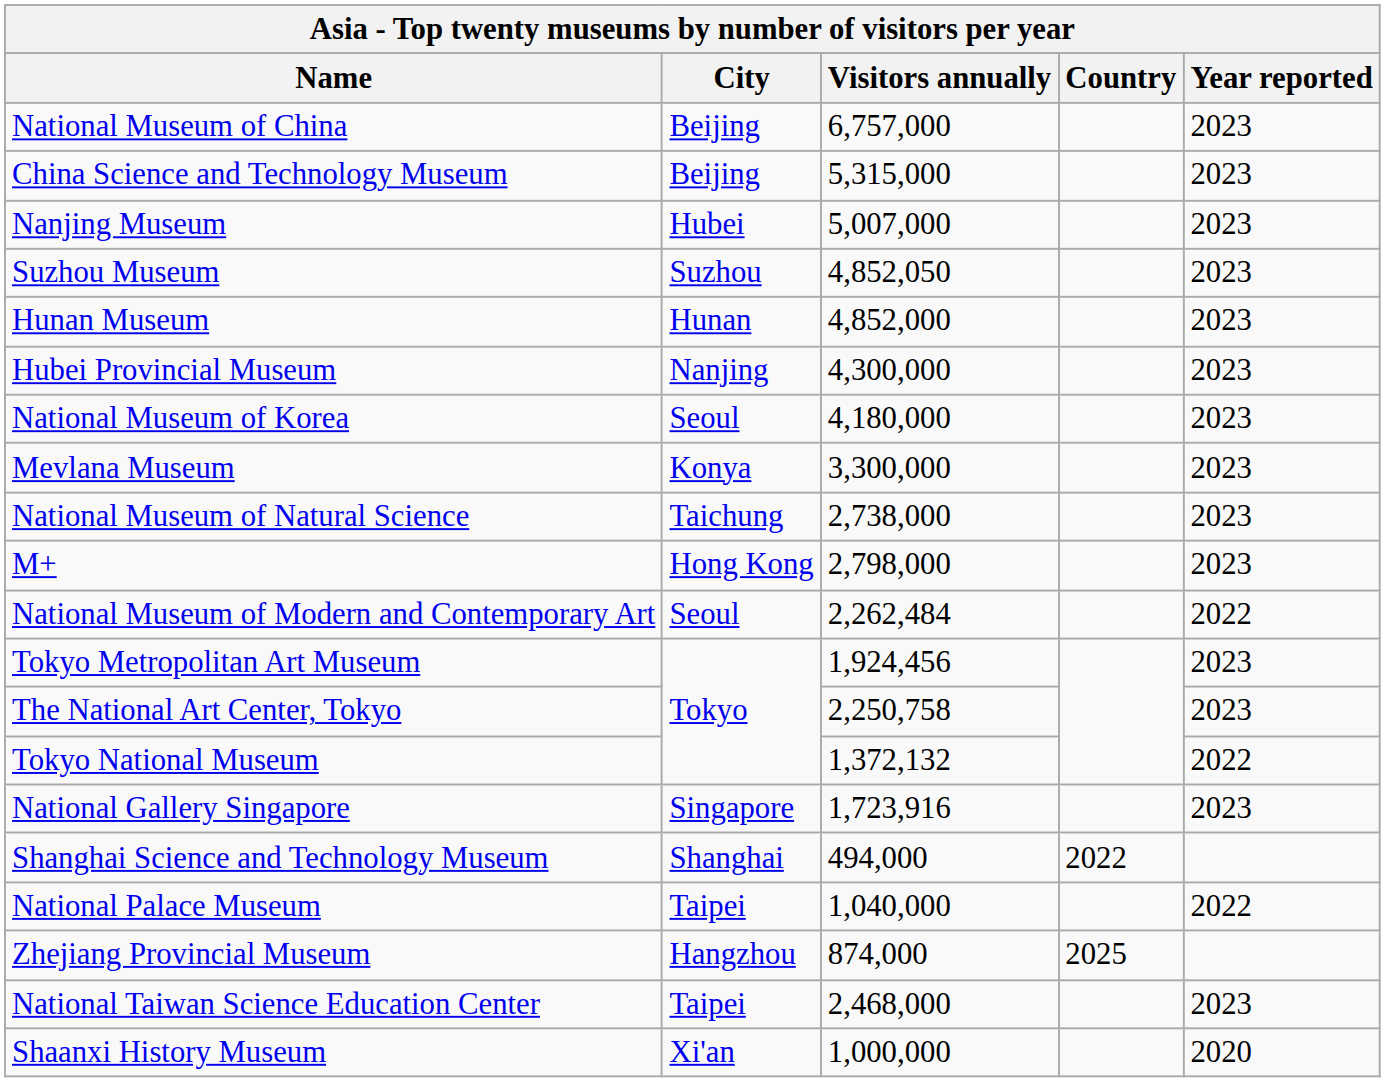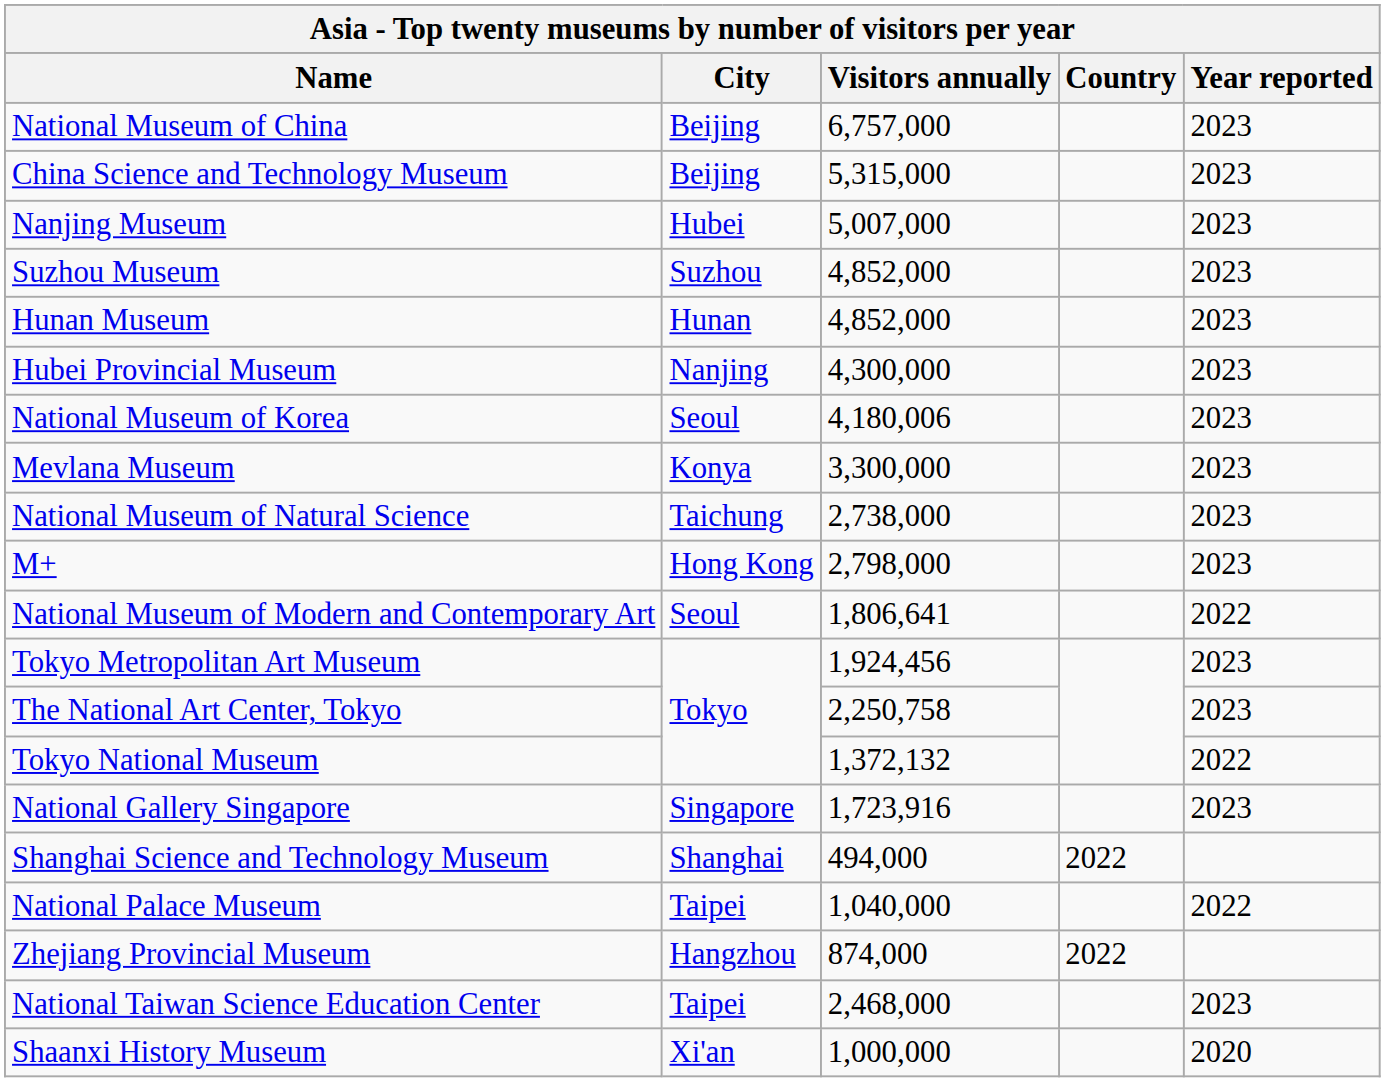Suzhou Museum | Visitors annually: 4,852,050 -> 4,852,000
National Museum of Korea | Visitors annually: 4,180,000 -> 4,180,006
National Museum of Modern and Contemporary Art | Visitors annually: 2,262,484 -> 1,806,641
Zhejiang Provincial Museum | Country: 2025 -> 2022
